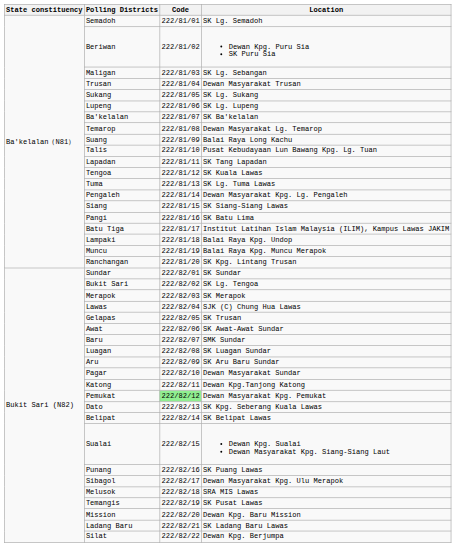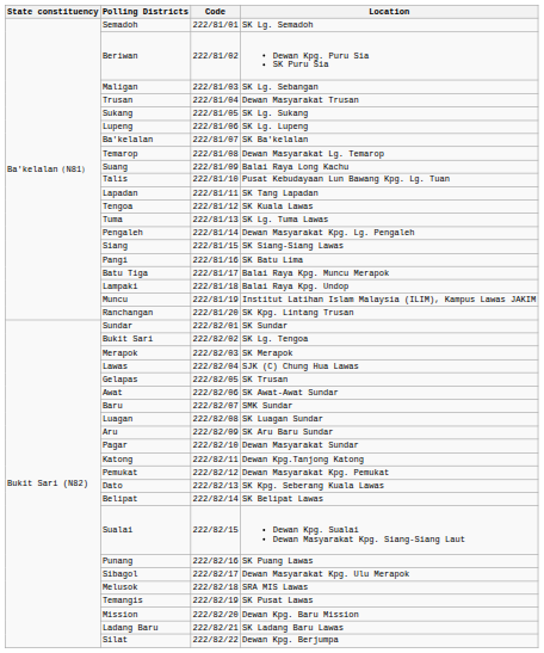Batu Tiga | Location: Institut Latihan Islam Malaysia (ILIM), Kampus Lawas JAKIM -> Balai Raya Kpg. Muncu Merapok
Muncu | Location: Balai Raya Kpg. Muncu Merapok -> Institut Latihan Islam Malaysia (ILIM), Kampus Lawas JAKIM
Pemukat | Code: lightgreen background -> no background
